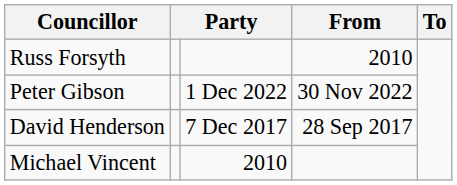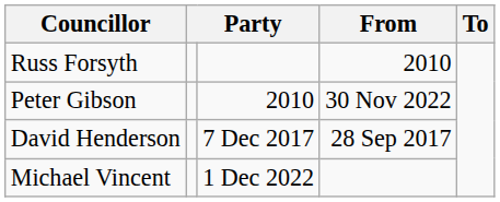Peter Gibson | column 3: 1 Dec 2022 -> 2010
Michael Vincent | column 3: 2010 -> 1 Dec 2022
